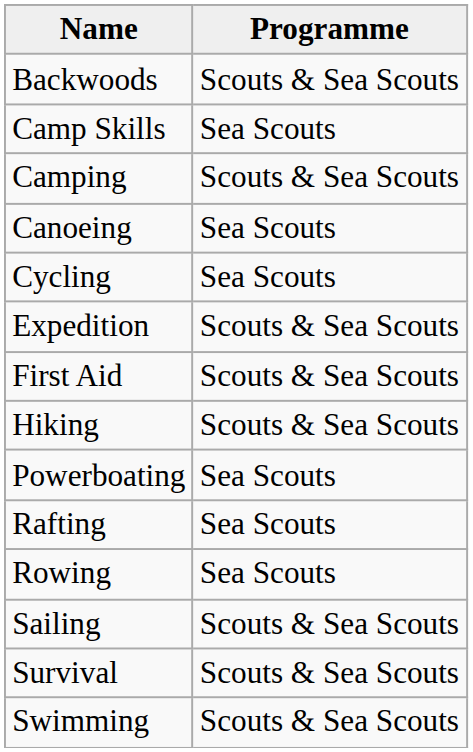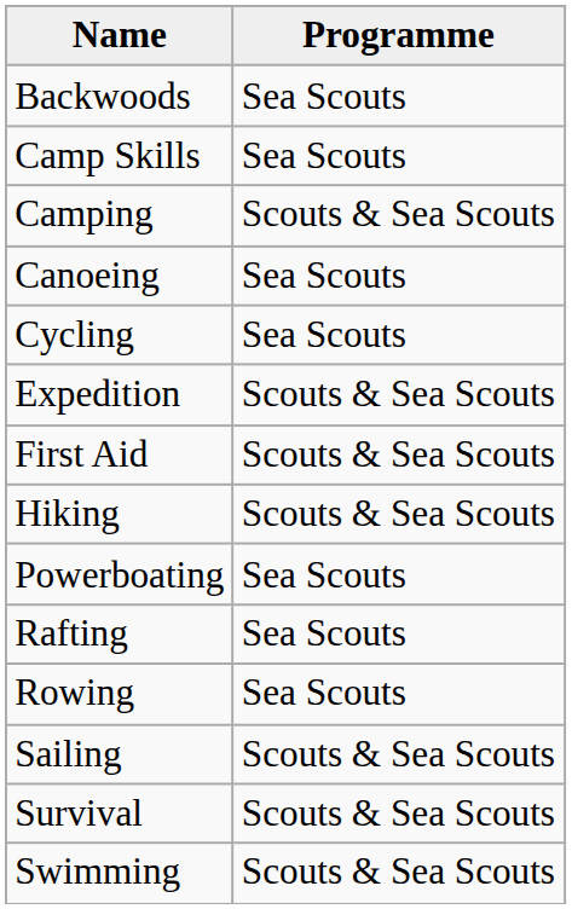Backwoods | Programme: Scouts & Sea Scouts -> Sea Scouts
